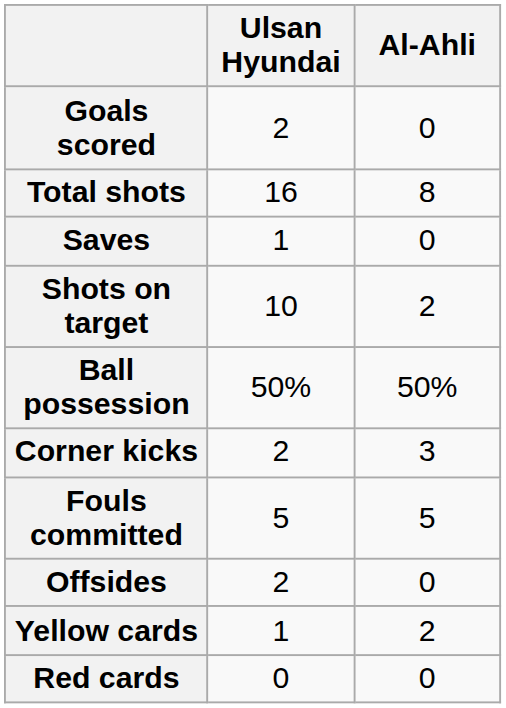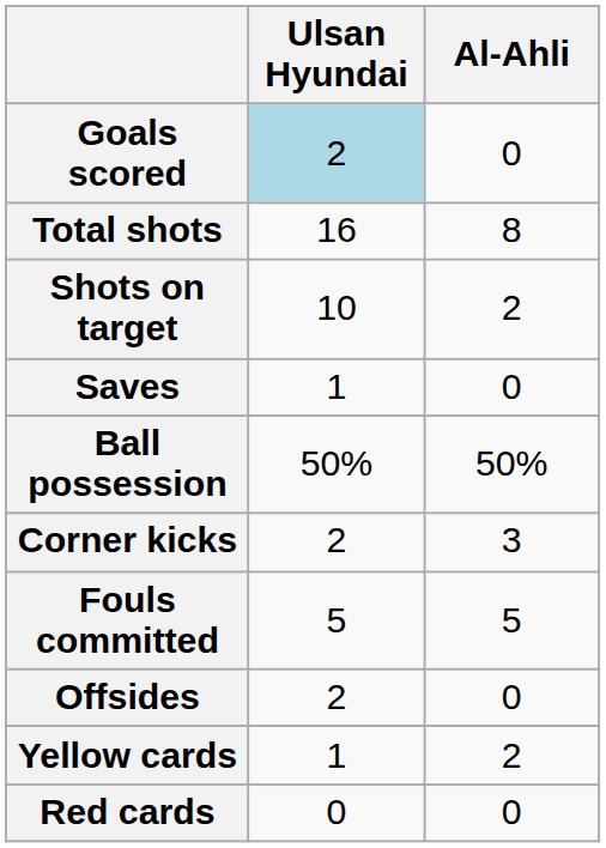Goals scored | Ulsan Hyundai: no background -> lightblue background
rows swapped: Shots on target <-> Saves
